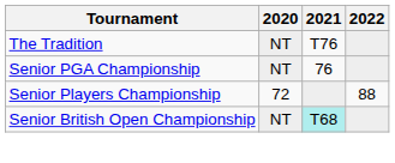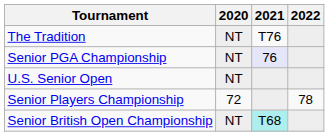Senior PGA Championship | 2021: no background -> lavender background
+ row: U.S. Senior Open | NT
Senior Players Championship | 2022: 88 -> 78
